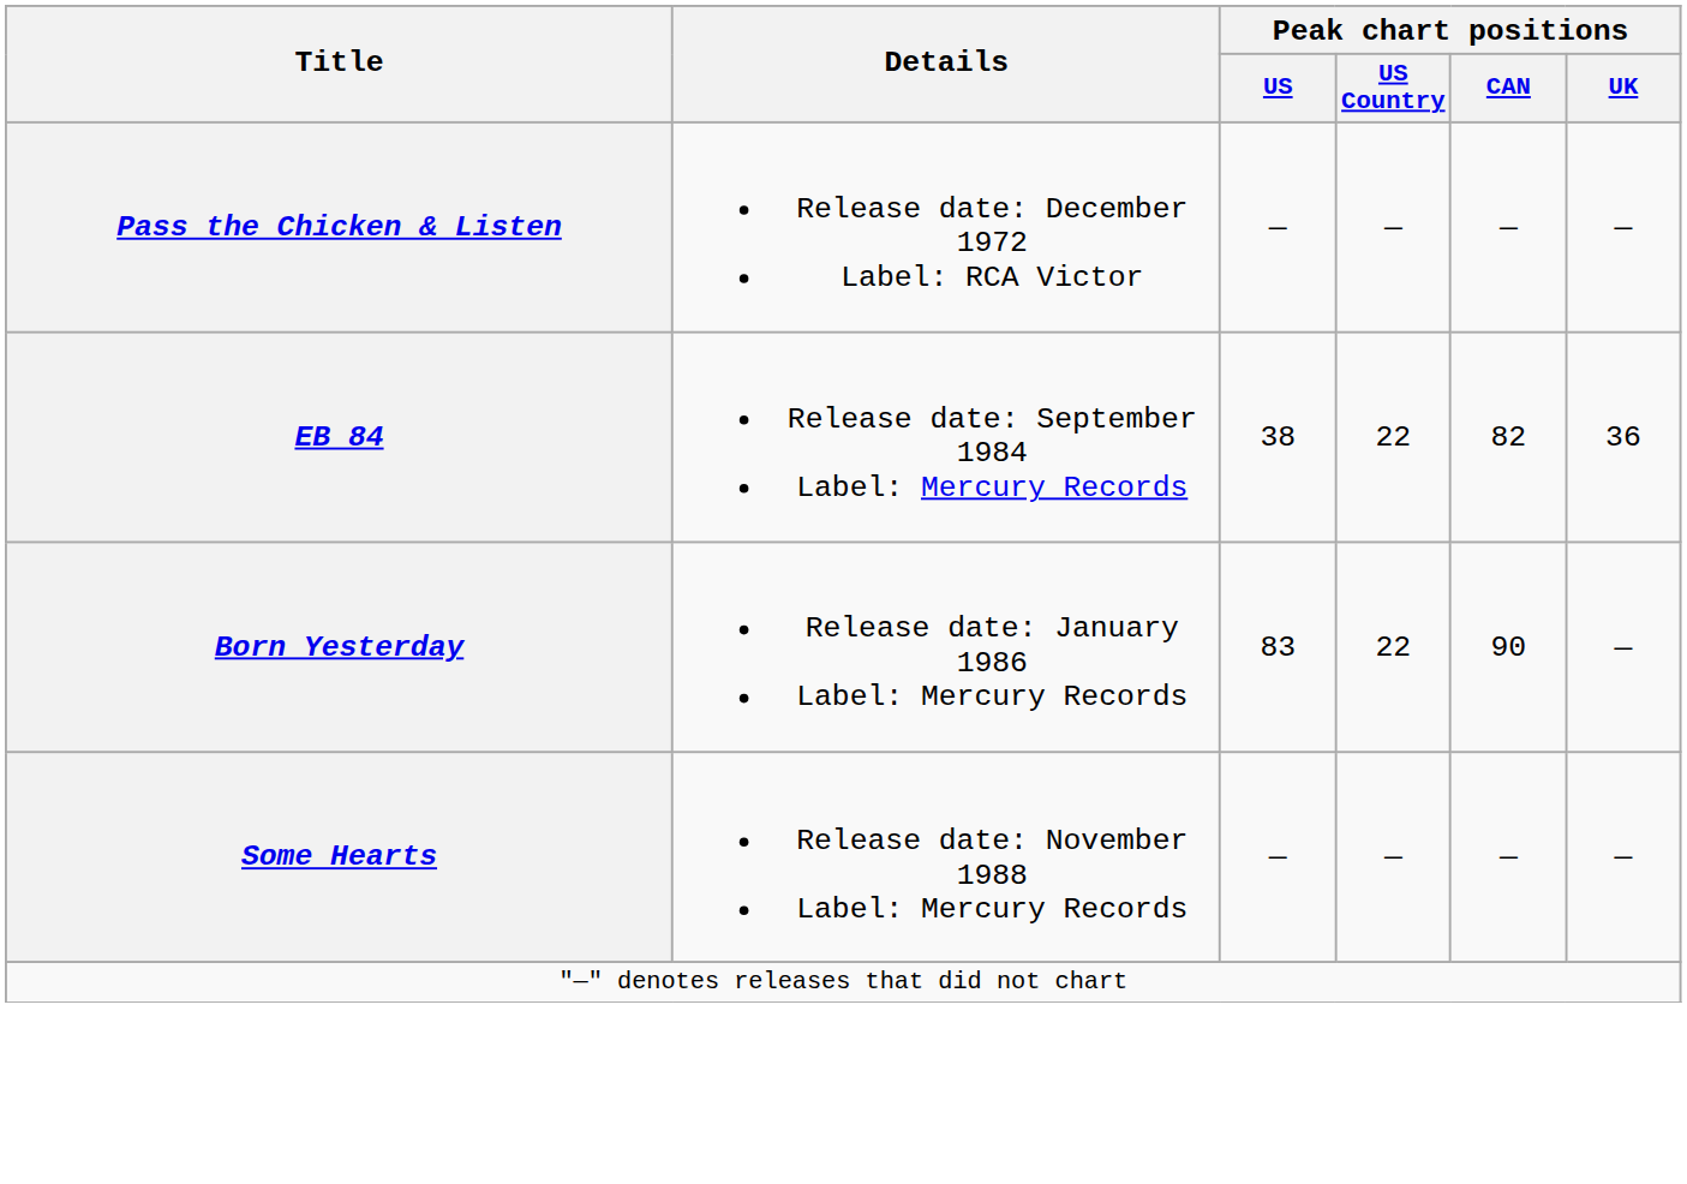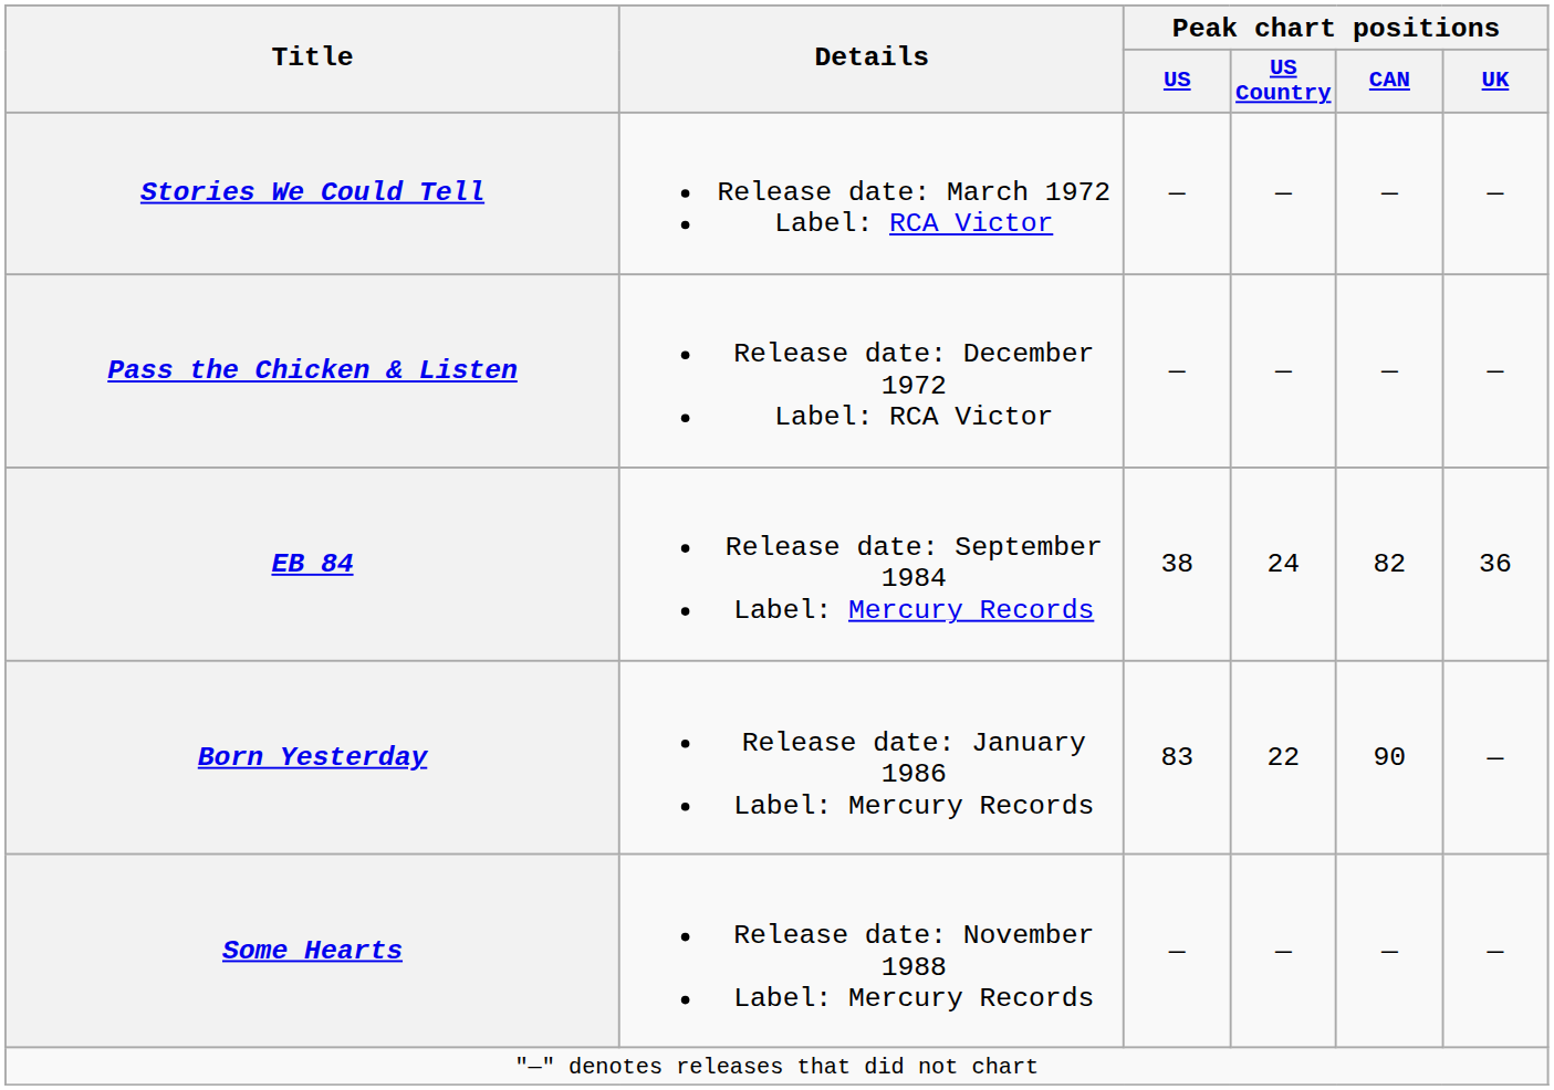+ row: Stories We Could Tell | Release date: March 1972 Label: RCA Victor | — | — | — | —
EB 84 | Peak chart positions / US Country: 22 -> 24
